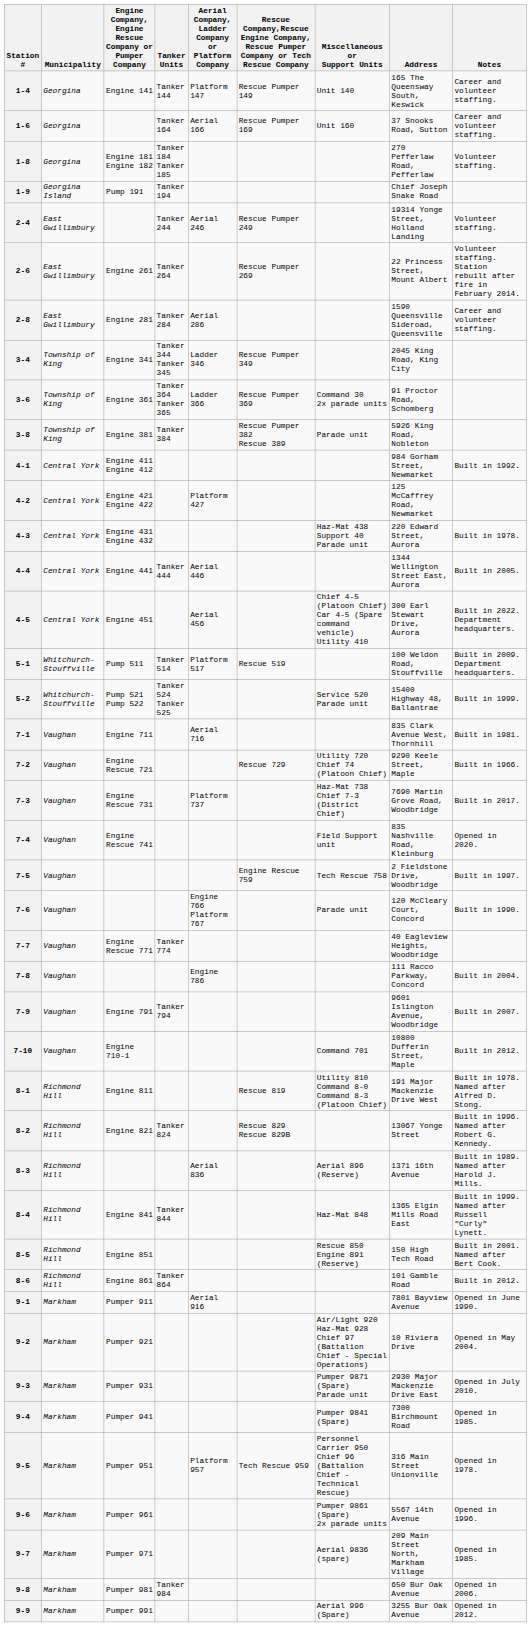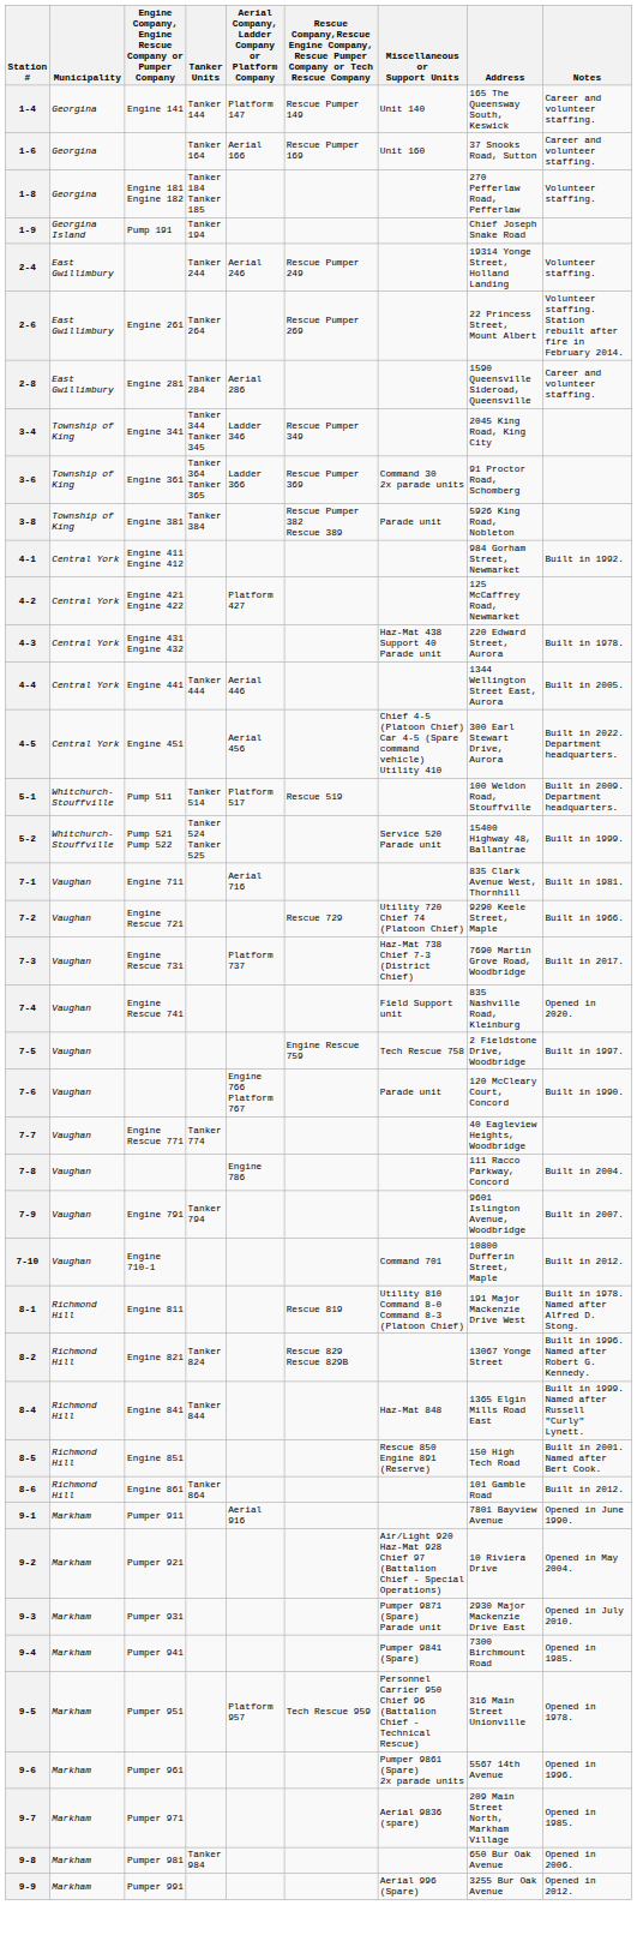- row: 8-3 | Richmond Hill | Aerial 836 | Aerial 896 (Reserve) | 1371 16th Avenue | Built in 1989. Named after Harold J. Mills.
